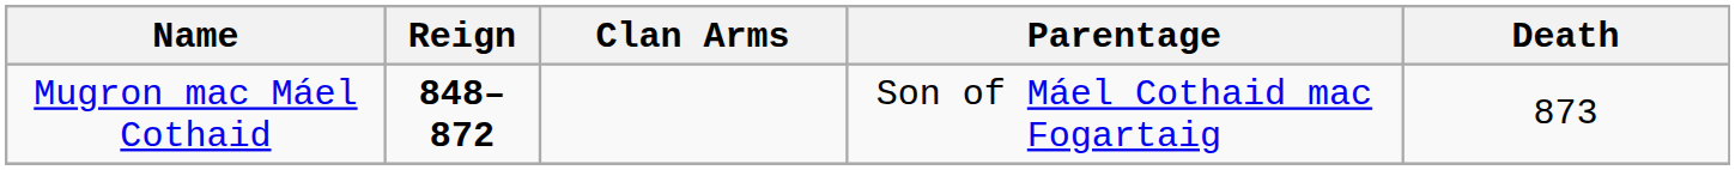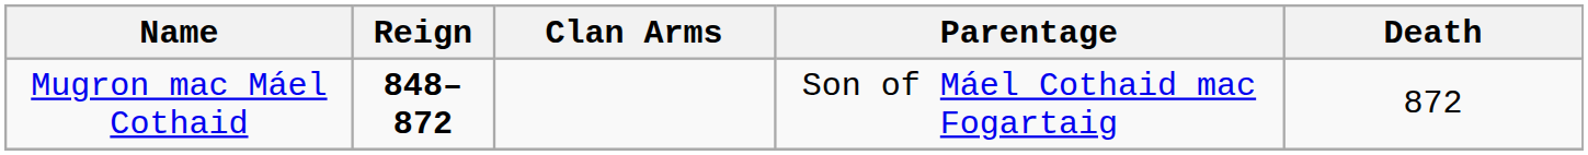Mugron mac Máel Cothaid | Death: 873 -> 872
